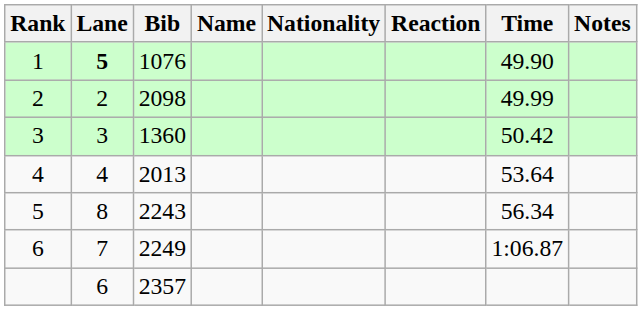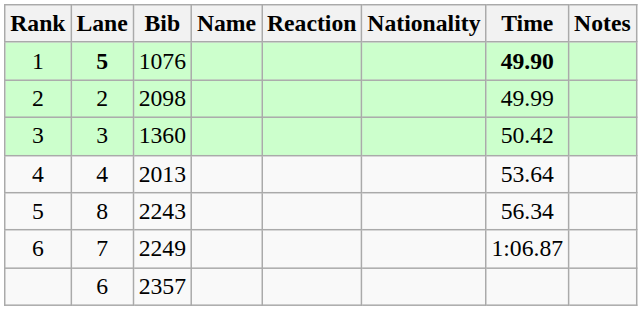columns swapped: Nationality <-> Reaction
1 | Time: normal -> bold
